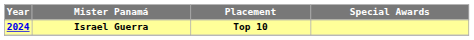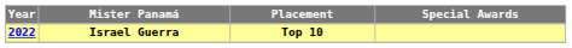Israel Guerra | Year: 2024 -> 2022
